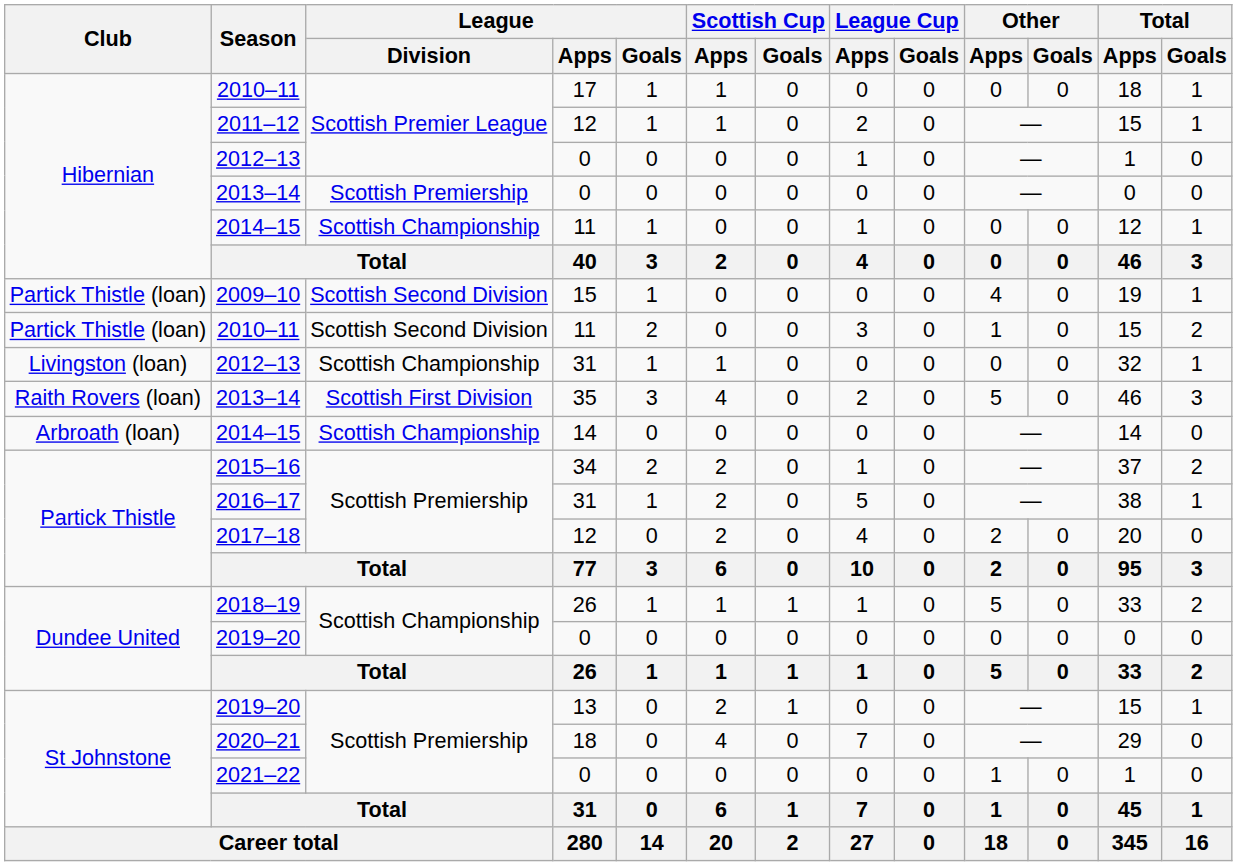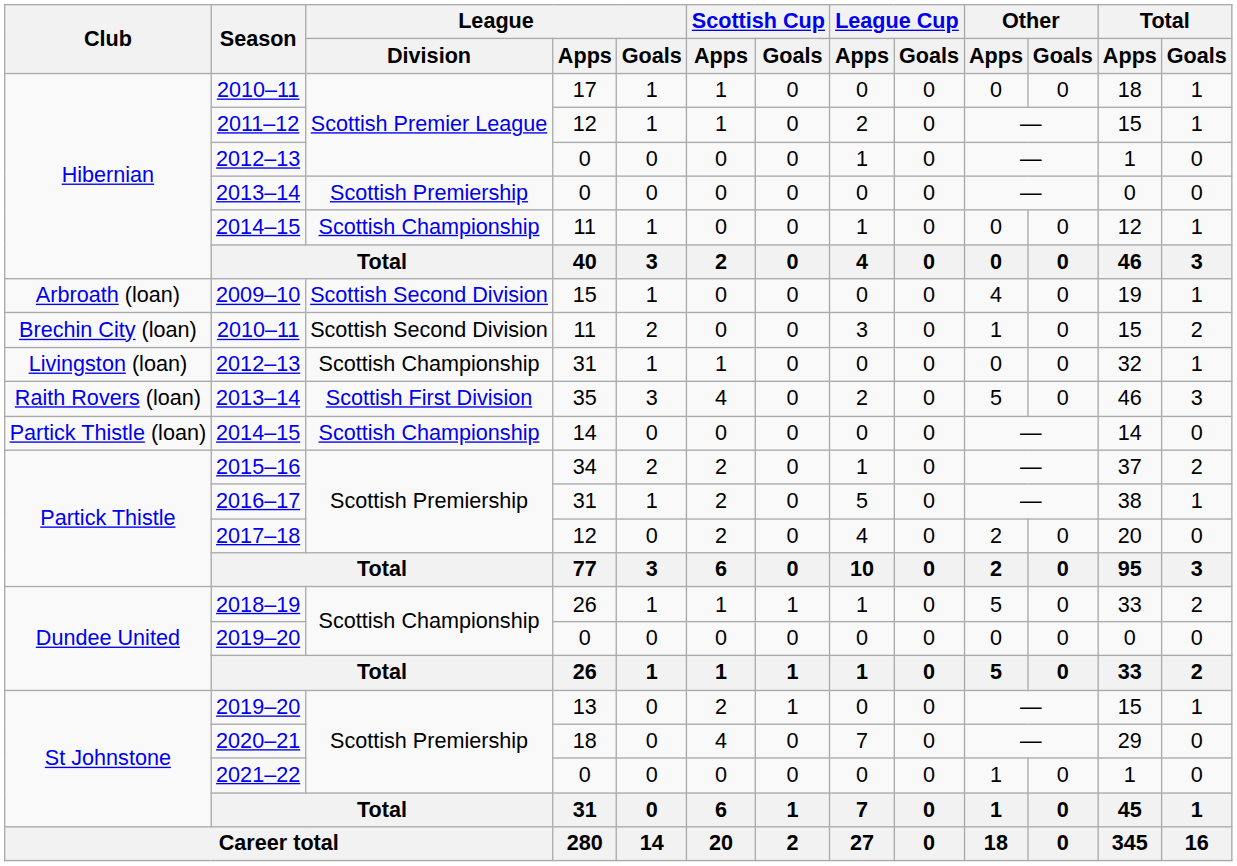2009–10 | Club: Partick Thistle (loan) -> Arbroath (loan)
2010–11 / 11 | Club: Partick Thistle (loan) -> Brechin City (loan)
2014–15 / 14 | Club: Arbroath (loan) -> Partick Thistle (loan)
